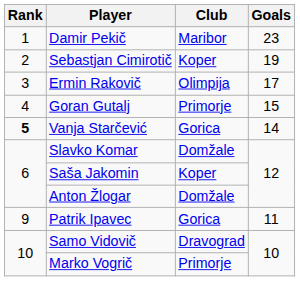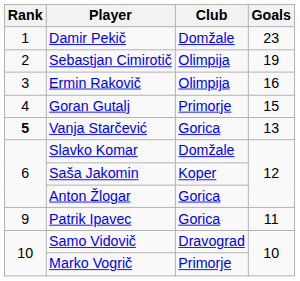Damir Pekič | Club: Maribor -> Domžale
Sebastjan Cimirotič | Club: Koper -> Olimpija
Ermin Rakovič | Goals: 17 -> 16
Vanja Starčević | Goals: 14 -> 13
Anton Žlogar | Club: Domžale -> Gorica
